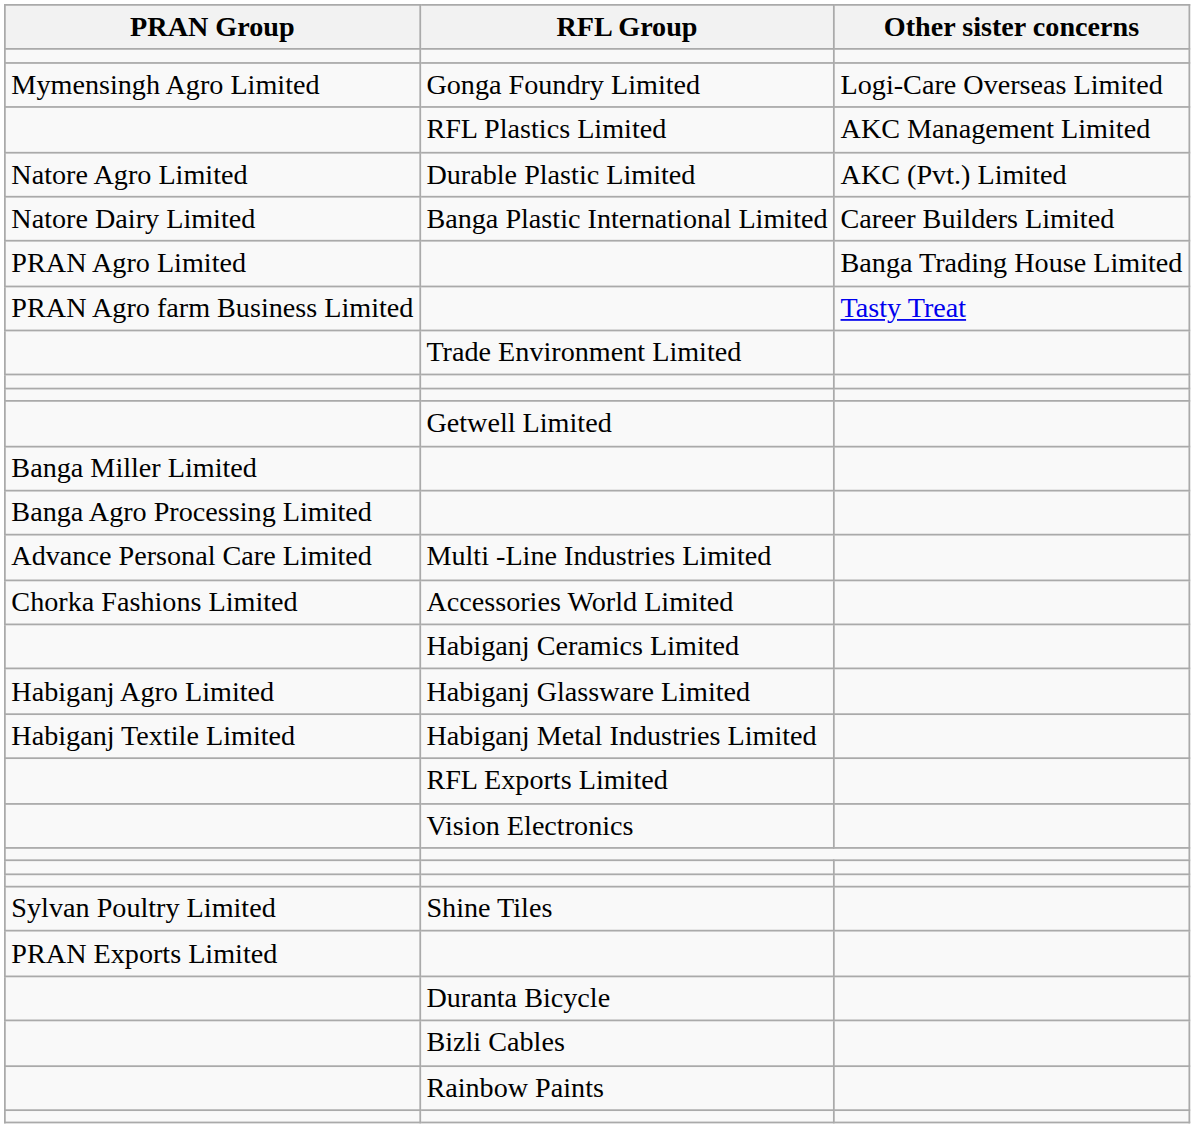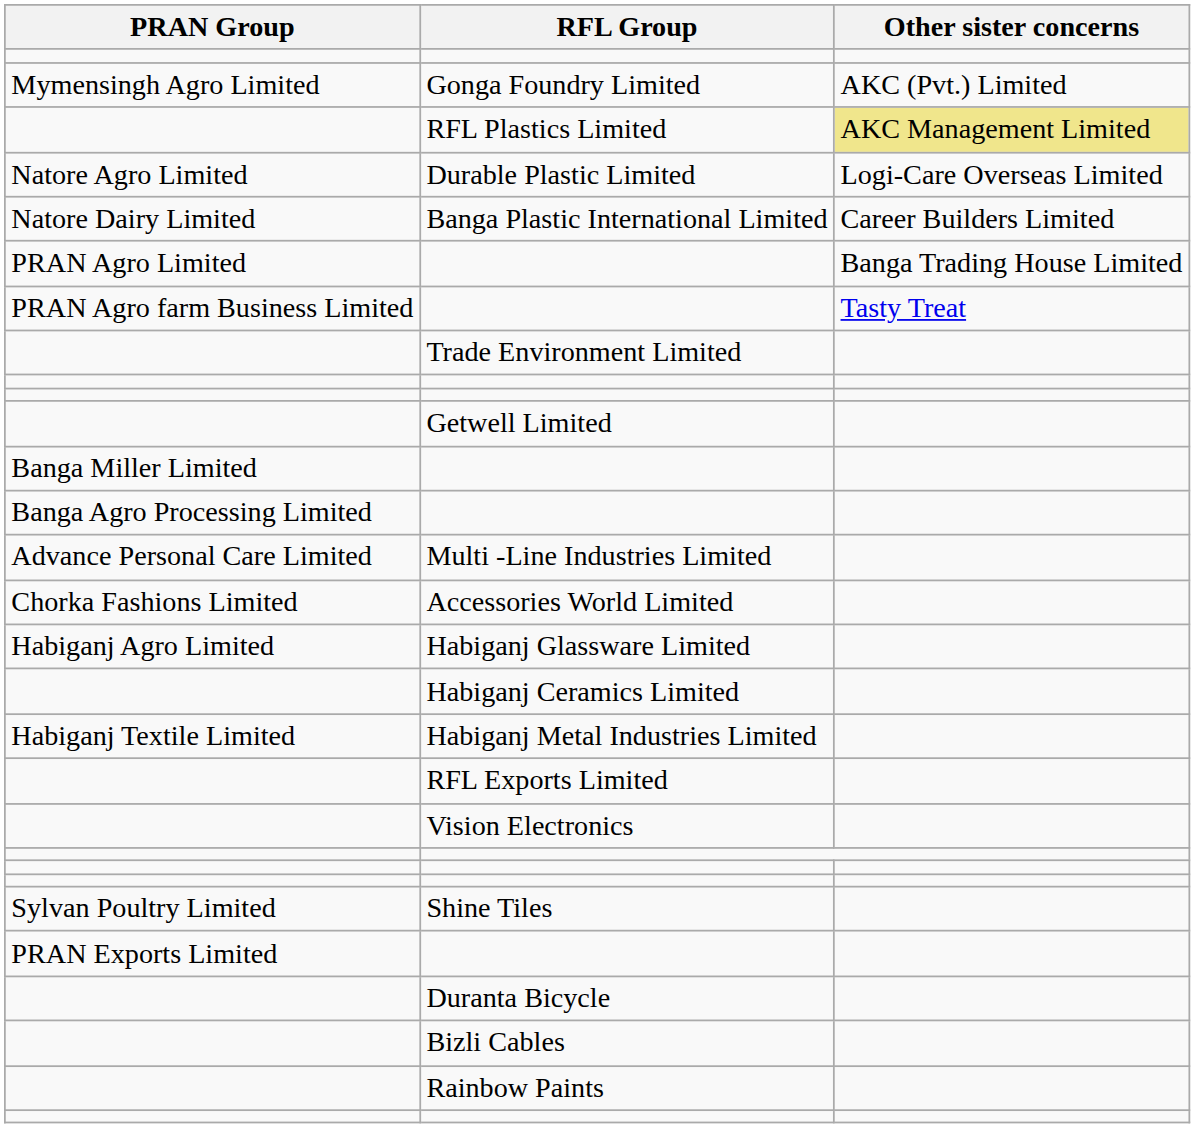Gonga Foundry Limited | Other sister concerns: Logi-Care Overseas Limited -> AKC (Pvt.) Limited
RFL Plastics Limited | Other sister concerns: no background -> khaki background
Durable Plastic Limited | Other sister concerns: AKC (Pvt.) Limited -> Logi-Care Overseas Limited
rows swapped: Habiganj Ceramics Limited <-> Habiganj Glassware Limited
